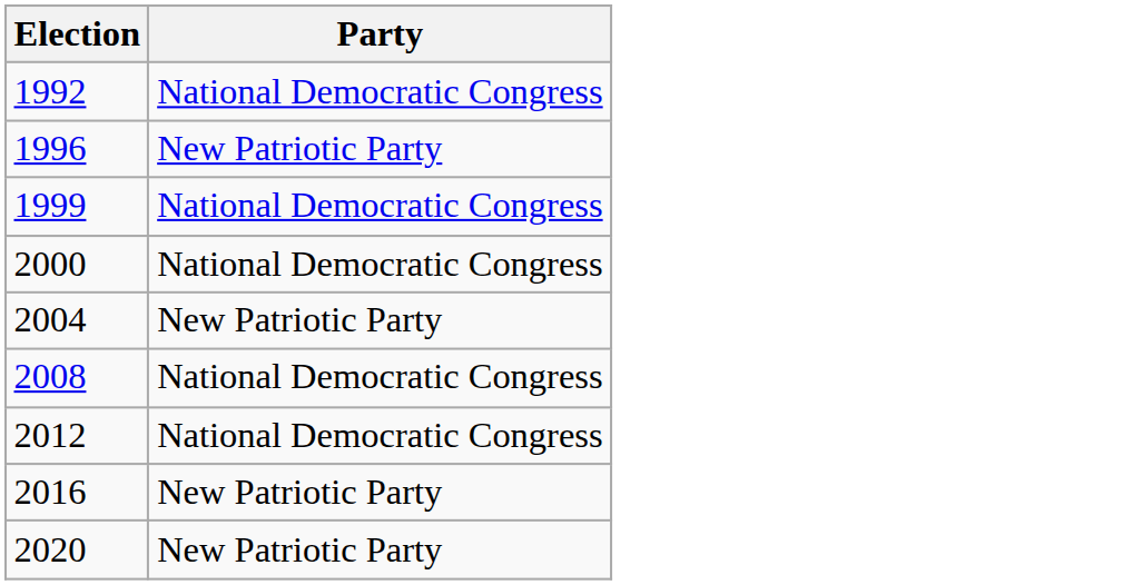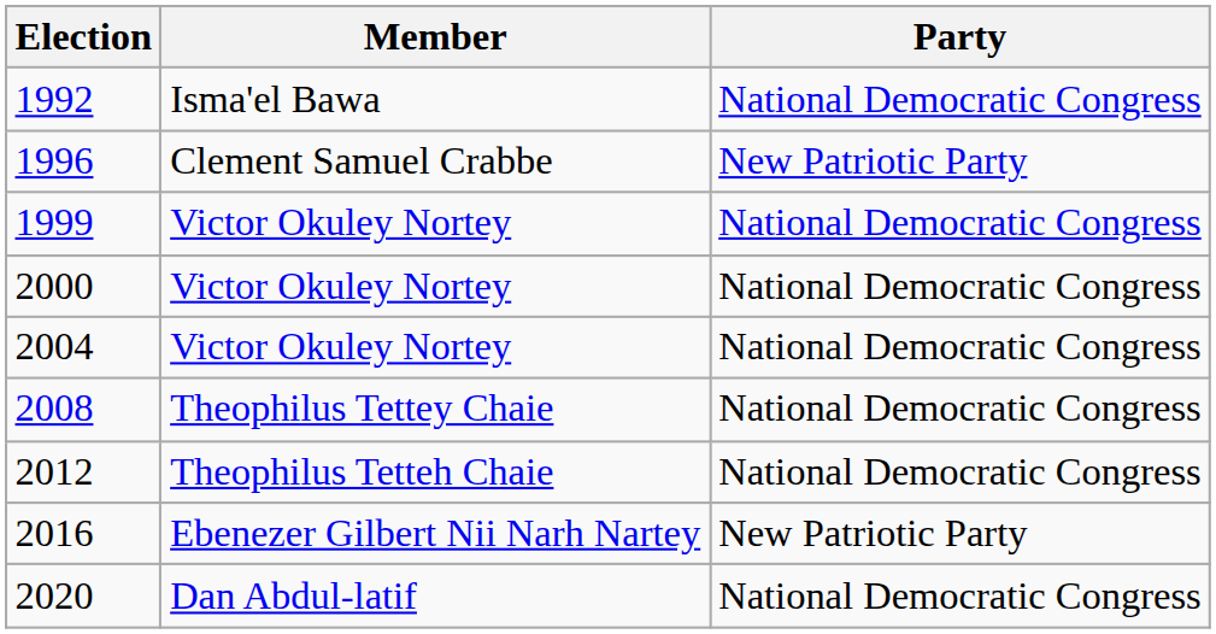+ column: Member | Isma'el Bawa | Clement Samuel Crabbe | Victor Okuley Nortey | Victor Okuley Nortey | Victor Okuley Nortey | Theophilus Tettey Chaie | Theophilus Tetteh Chaie | Ebenezer Gilbert Nii Narh Nartey | Dan Abdul-latif
2004 | Party: New Patriotic Party -> National Democratic Congress
2020 | Party: New Patriotic Party -> National Democratic Congress
